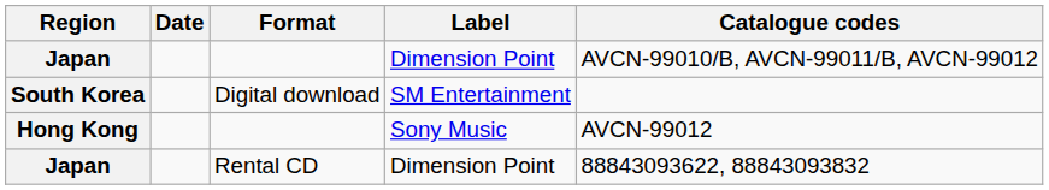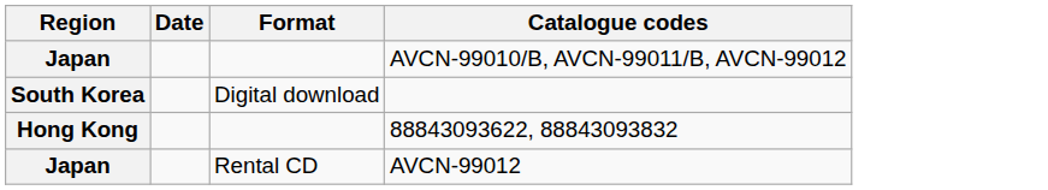- column: Label | Dimension Point | SM Entertainment | Sony Music | Dimension Point
Hong Kong | Catalogue codes: AVCN-99012 -> 88843093622, 88843093832
Japan / Rental CD | Catalogue codes: 88843093622, 88843093832 -> AVCN-99012
